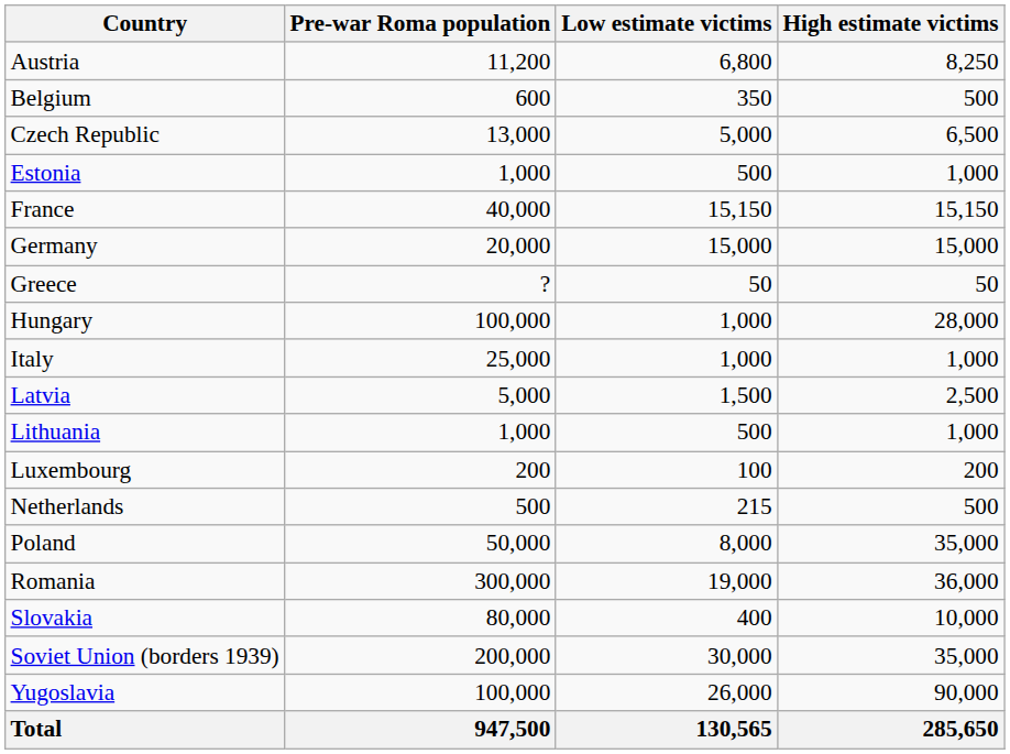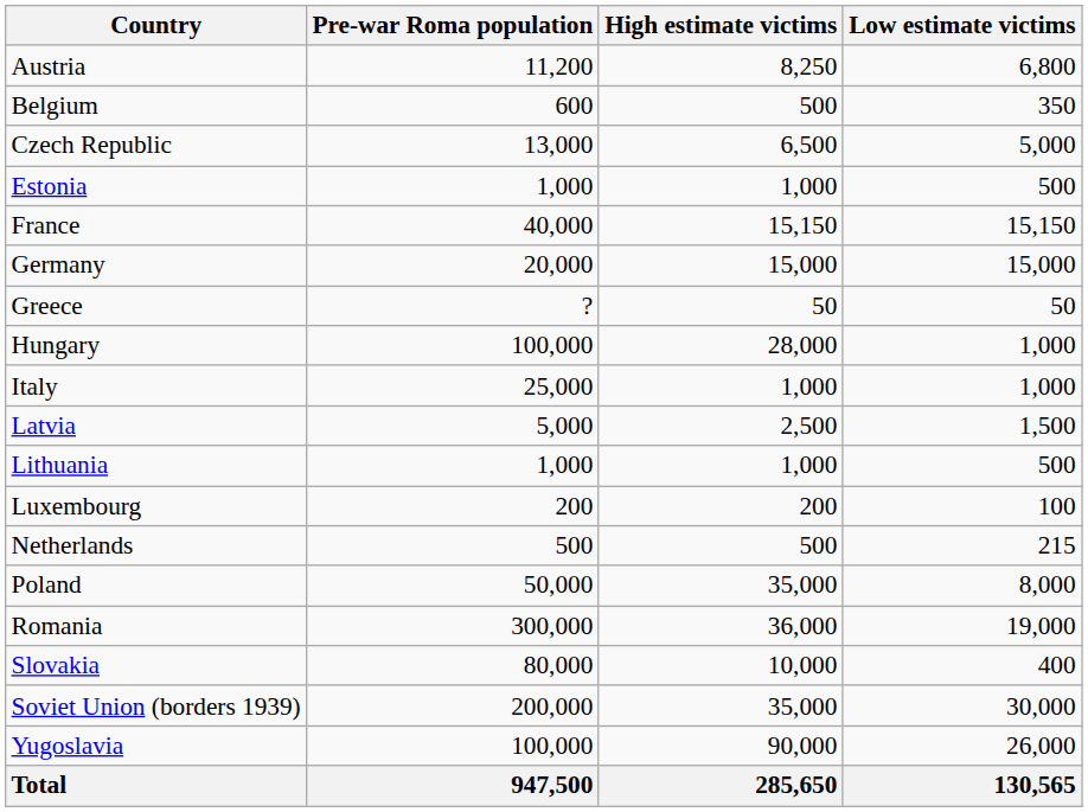columns swapped: Low estimate victims <-> High estimate victims
